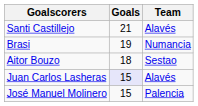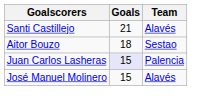- row: Brasi | 19 | Numancia
Juan Carlos Lasheras | Team: Alavés -> Palencia
José Manuel Molinero | Team: Palencia -> Alavés
